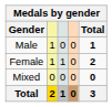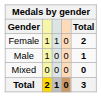rows swapped: Male <-> Female
